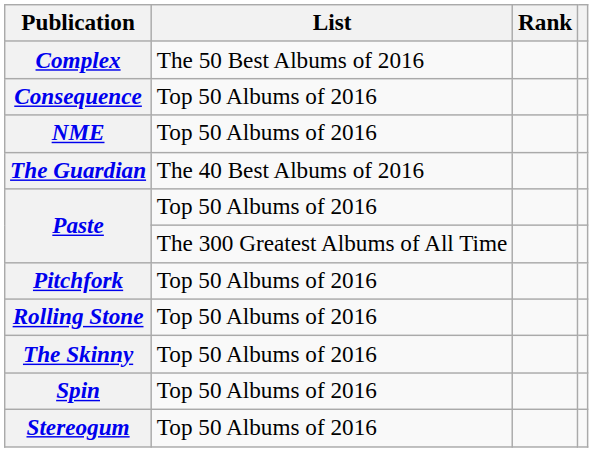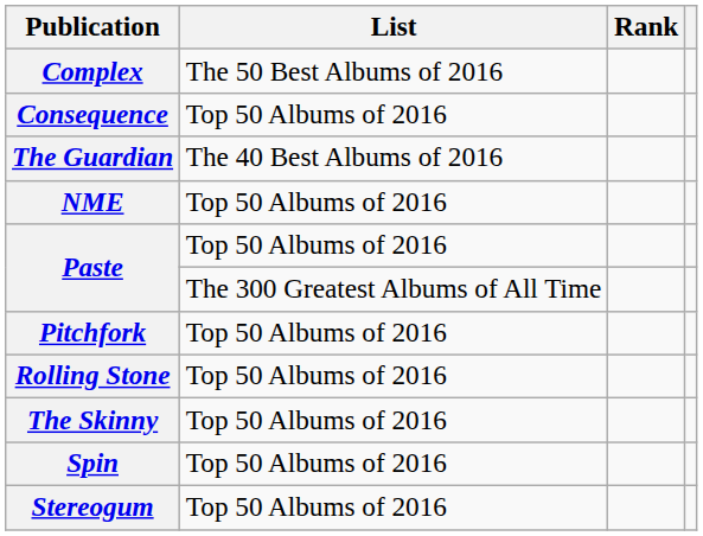rows swapped: The Guardian <-> NME
